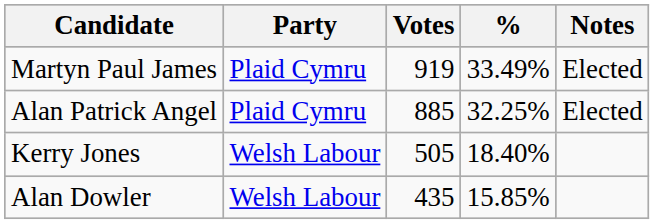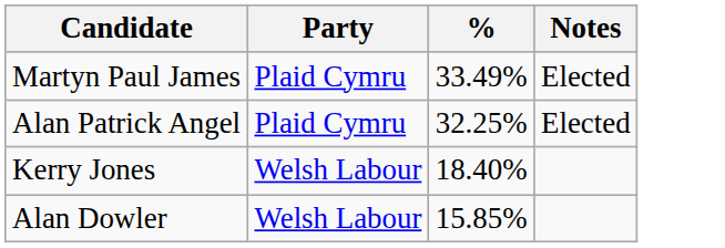- column: Votes | 919 | 885 | 505 | 435
